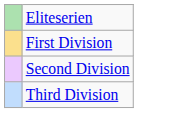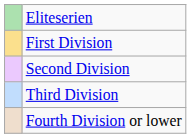+ row: Fourth Division or lower
